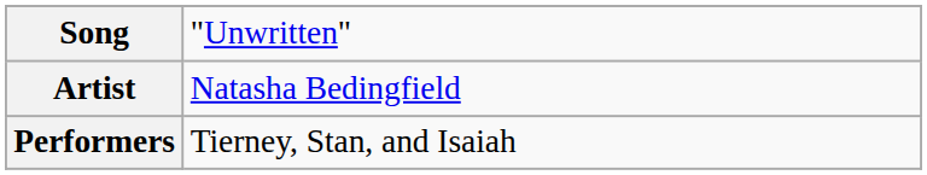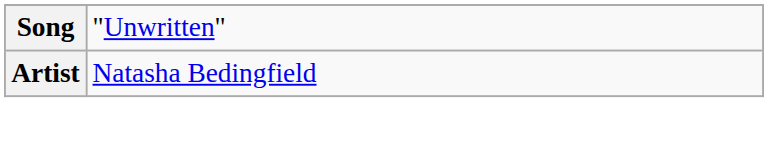- row: Performers | Tierney, Stan, and Isaiah
